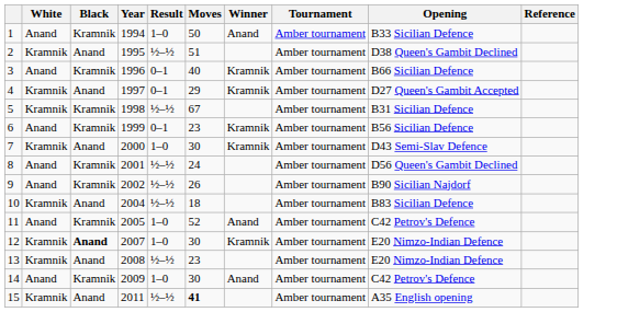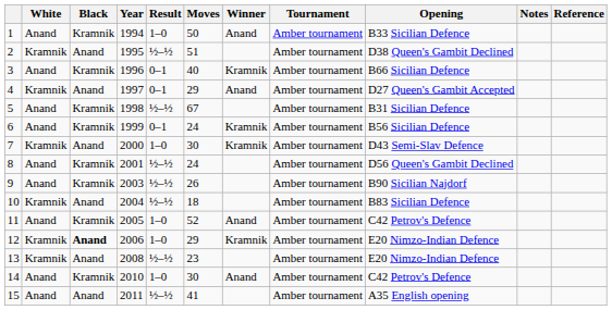+ column: Notes
4 | Winner: Kramnik -> Anand
5 | White: Kramnik -> Anand
6 | Moves: 23 -> 24
9 | Year: 2002 -> 2003
12 | Year: 2007 -> 2006
12 | Moves: 30 -> 29
14 | Year: 2009 -> 2010
15 | White: Kramnik -> Anand
15 | Moves: bold -> normal
